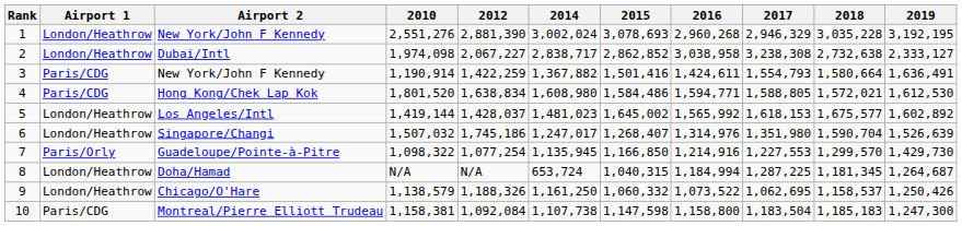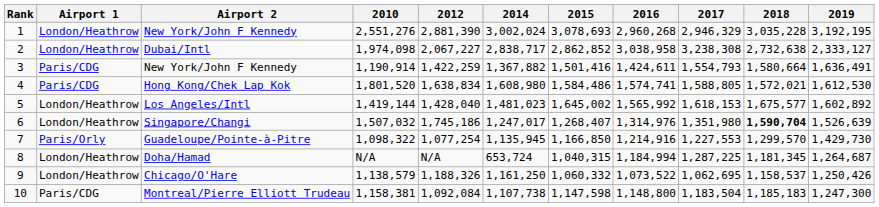Hong Kong/Chek Lap Kok | 2016: 1,594,771 -> 1,574,741
Los Angeles/Intl | 2012: 1,428,037 -> 1,428,040
Singapore/Changi | 2018: normal -> bold
Montreal/Pierre Elliott Trudeau | 2016: 1,158,800 -> 1,148,800
